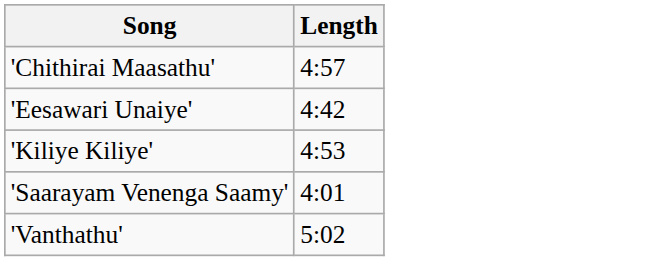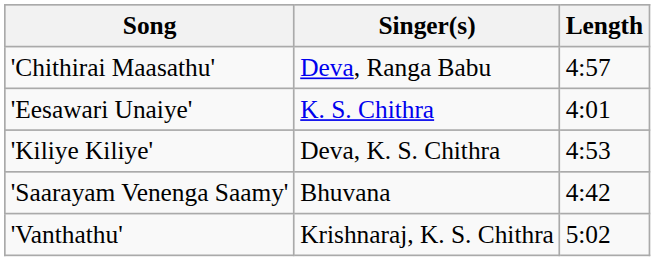+ column: Singer(s) | Deva, Ranga Babu | K. S. Chithra | Deva, K. S. Chithra | Bhuvana | Krishnaraj, K. S. Chithra
'Eesawari Unaiye' | Length: 4:42 -> 4:01
'Saarayam Venenga Saamy' | Length: 4:01 -> 4:42
